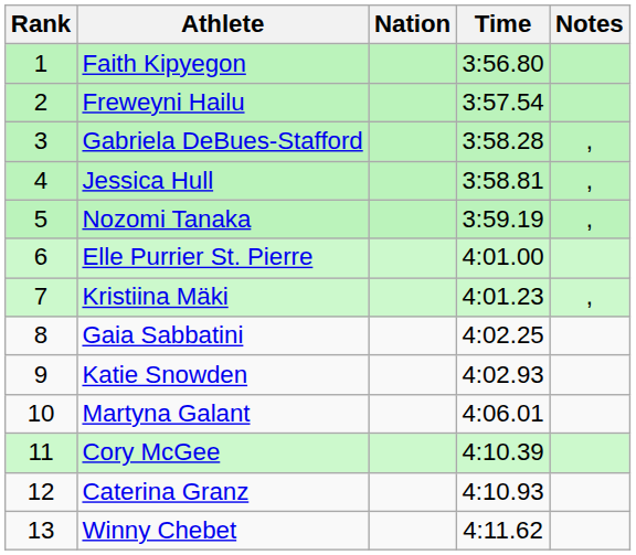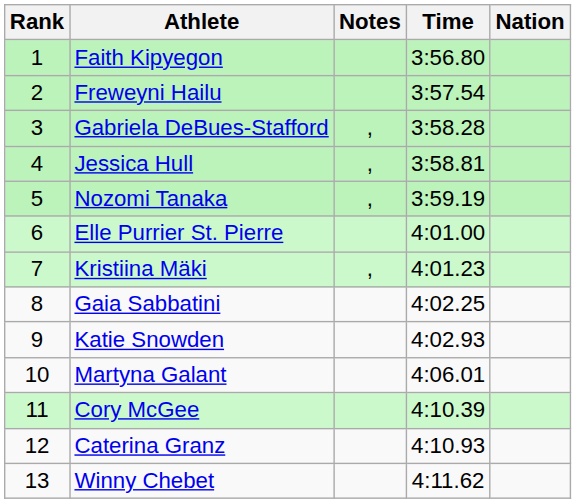columns swapped: Nation <-> Notes
